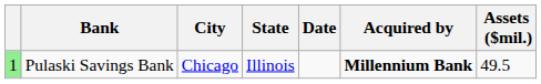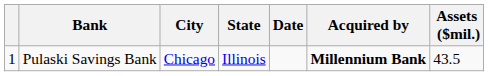Pulaski Savings Bank | column 1: lightgreen background -> no background
Pulaski Savings Bank | Assets ($mil.): 49.5 -> 43.5
